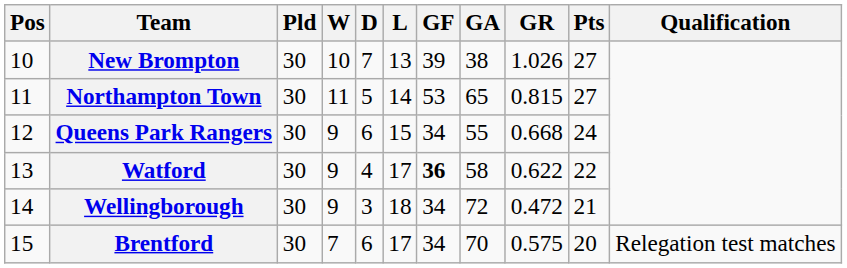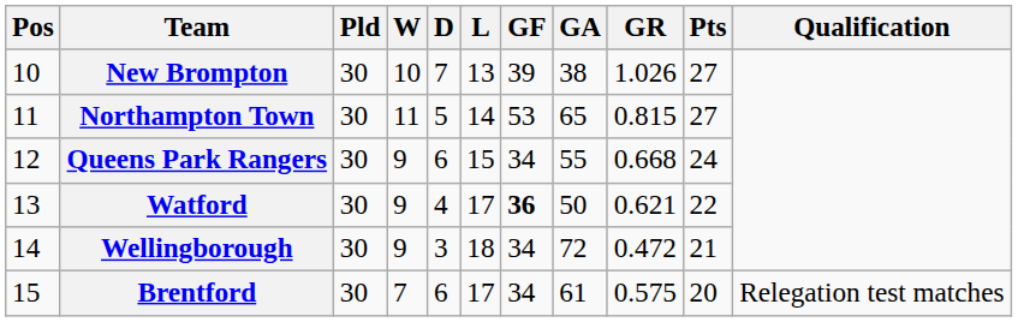Watford | GA: 58 -> 50
Watford | GR: 0.622 -> 0.621
Brentford | GA: 70 -> 61
